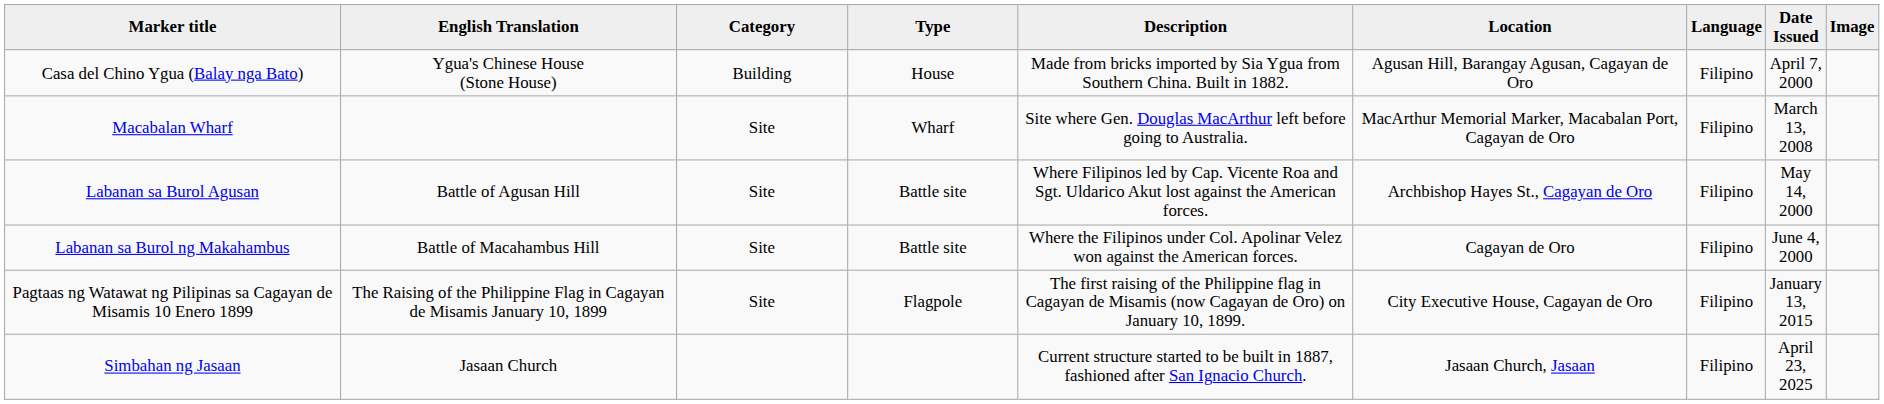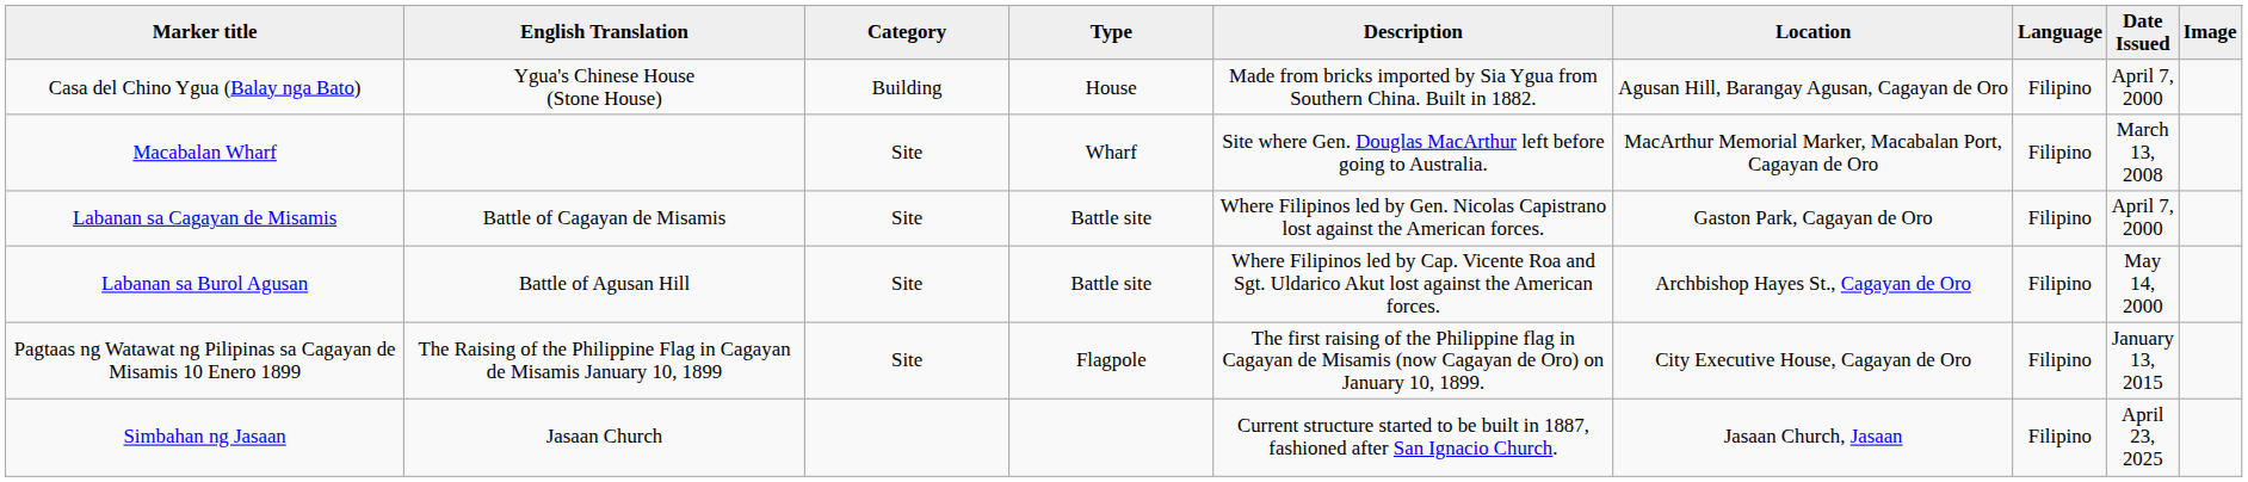+ row: Labanan sa Cagayan de Misamis | Battle of Cagayan de Misamis | Site | Battle site | Where Filipinos led by Gen. Nicolas Capistrano lost against the American forces. | Gaston Park, Cagayan de Oro | Filipino | April 7, 2000
- row: Labanan sa Burol ng Makahambus | Battle of Macahambus Hill | Site | Battle site | Where the Filipinos under Col. Apolinar Velez won against the American forces. | Cagayan de Oro | Filipino | June 4, 2000
